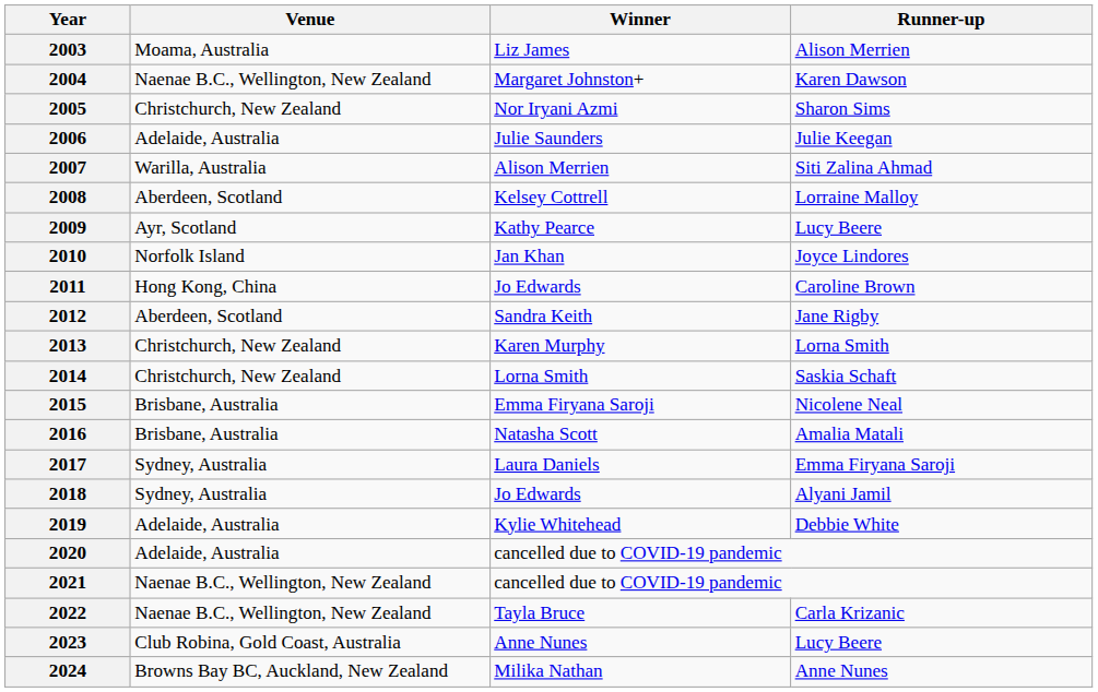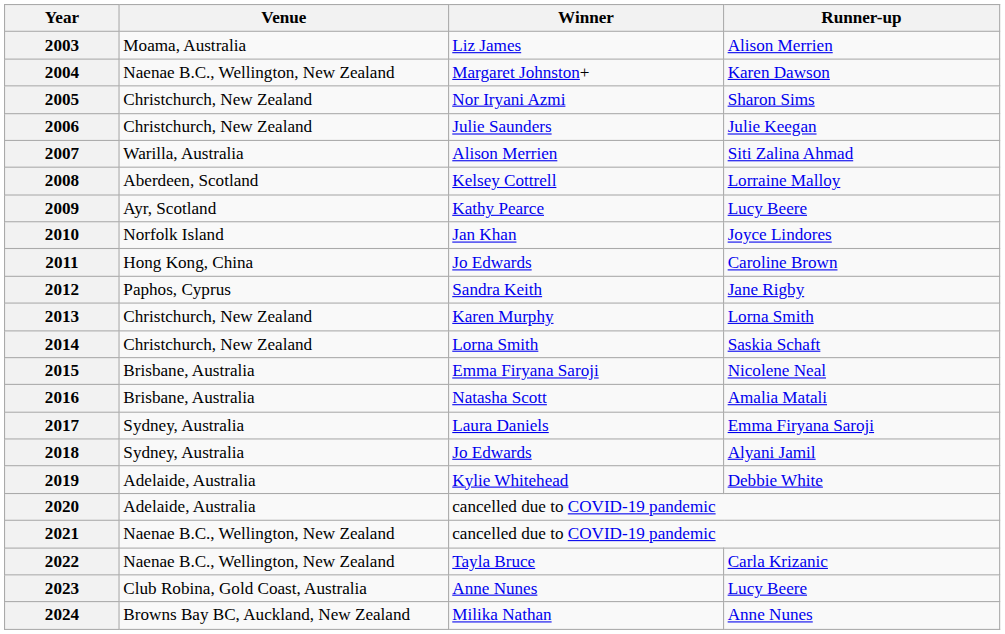2006 | Venue: Adelaide, Australia -> Christchurch, New Zealand
2012 | Venue: Aberdeen, Scotland -> Paphos, Cyprus
